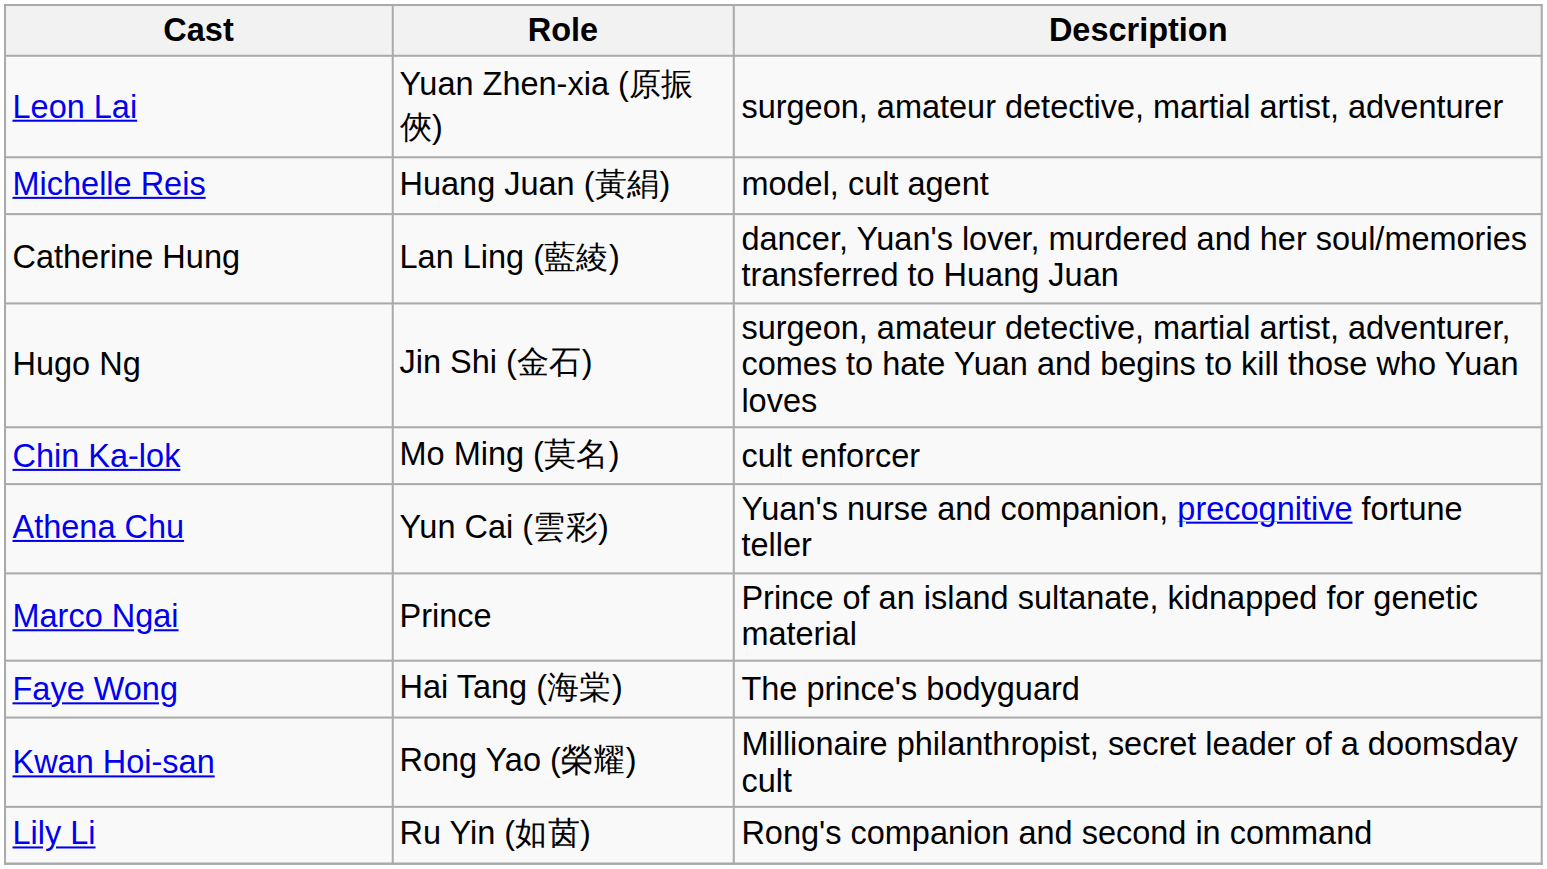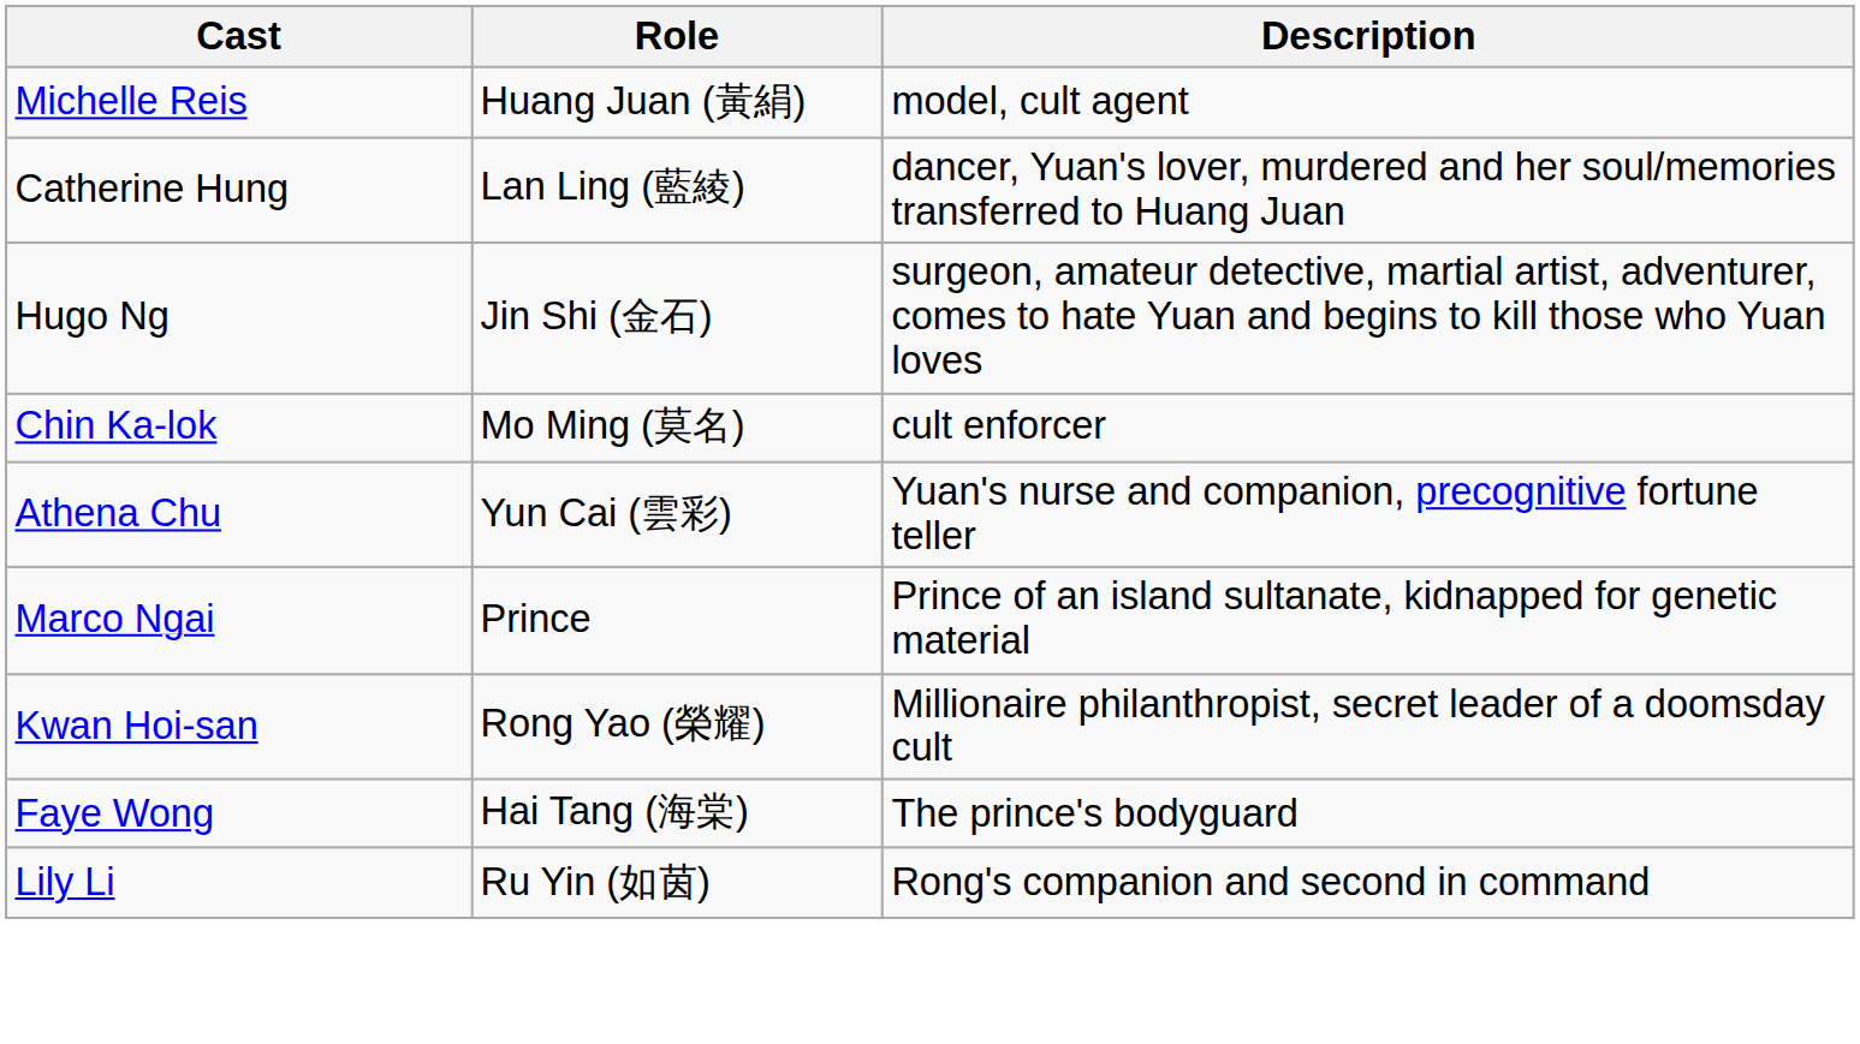- row: Leon Lai | Yuan Zhen-xia (原振俠) | surgeon, amateur detective, martial artist, adventurer
rows swapped: Faye Wong <-> Kwan Hoi-san
